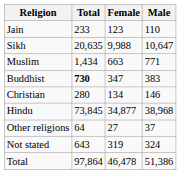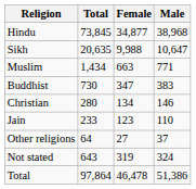rows swapped: Hindu <-> Jain
Buddhist | Total: bold -> normal
